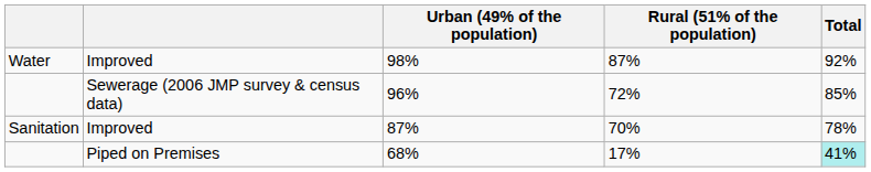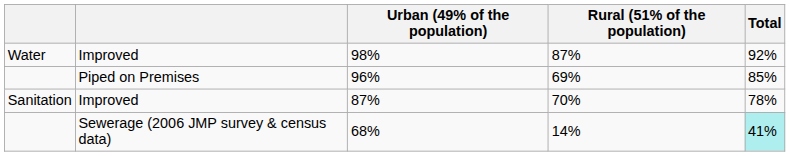96% | column 2: Sewerage (2006 JMP survey & census data) -> Piped on Premises
96% | Rural (51% of the population): 72% -> 69%
68% | column 2: Piped on Premises -> Sewerage (2006 JMP survey & census data)
68% | Rural (51% of the population): 17% -> 14%
